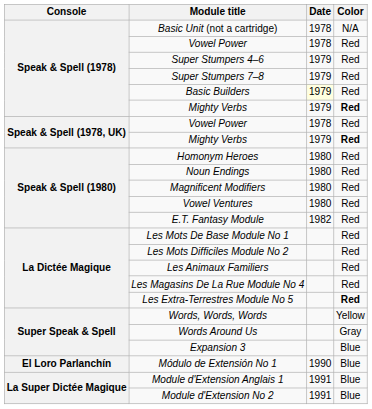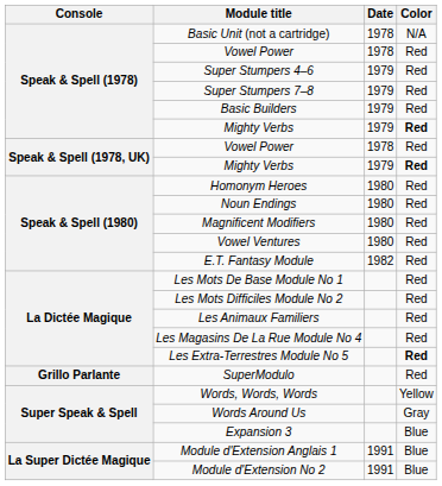Basic Builders | Date: lightyellow background -> no background
+ row: Grillo Parlante | SuperModulo | Red
- row: El Loro Parlanchín | Módulo de Extensión No 1 | 1990 | Blue
